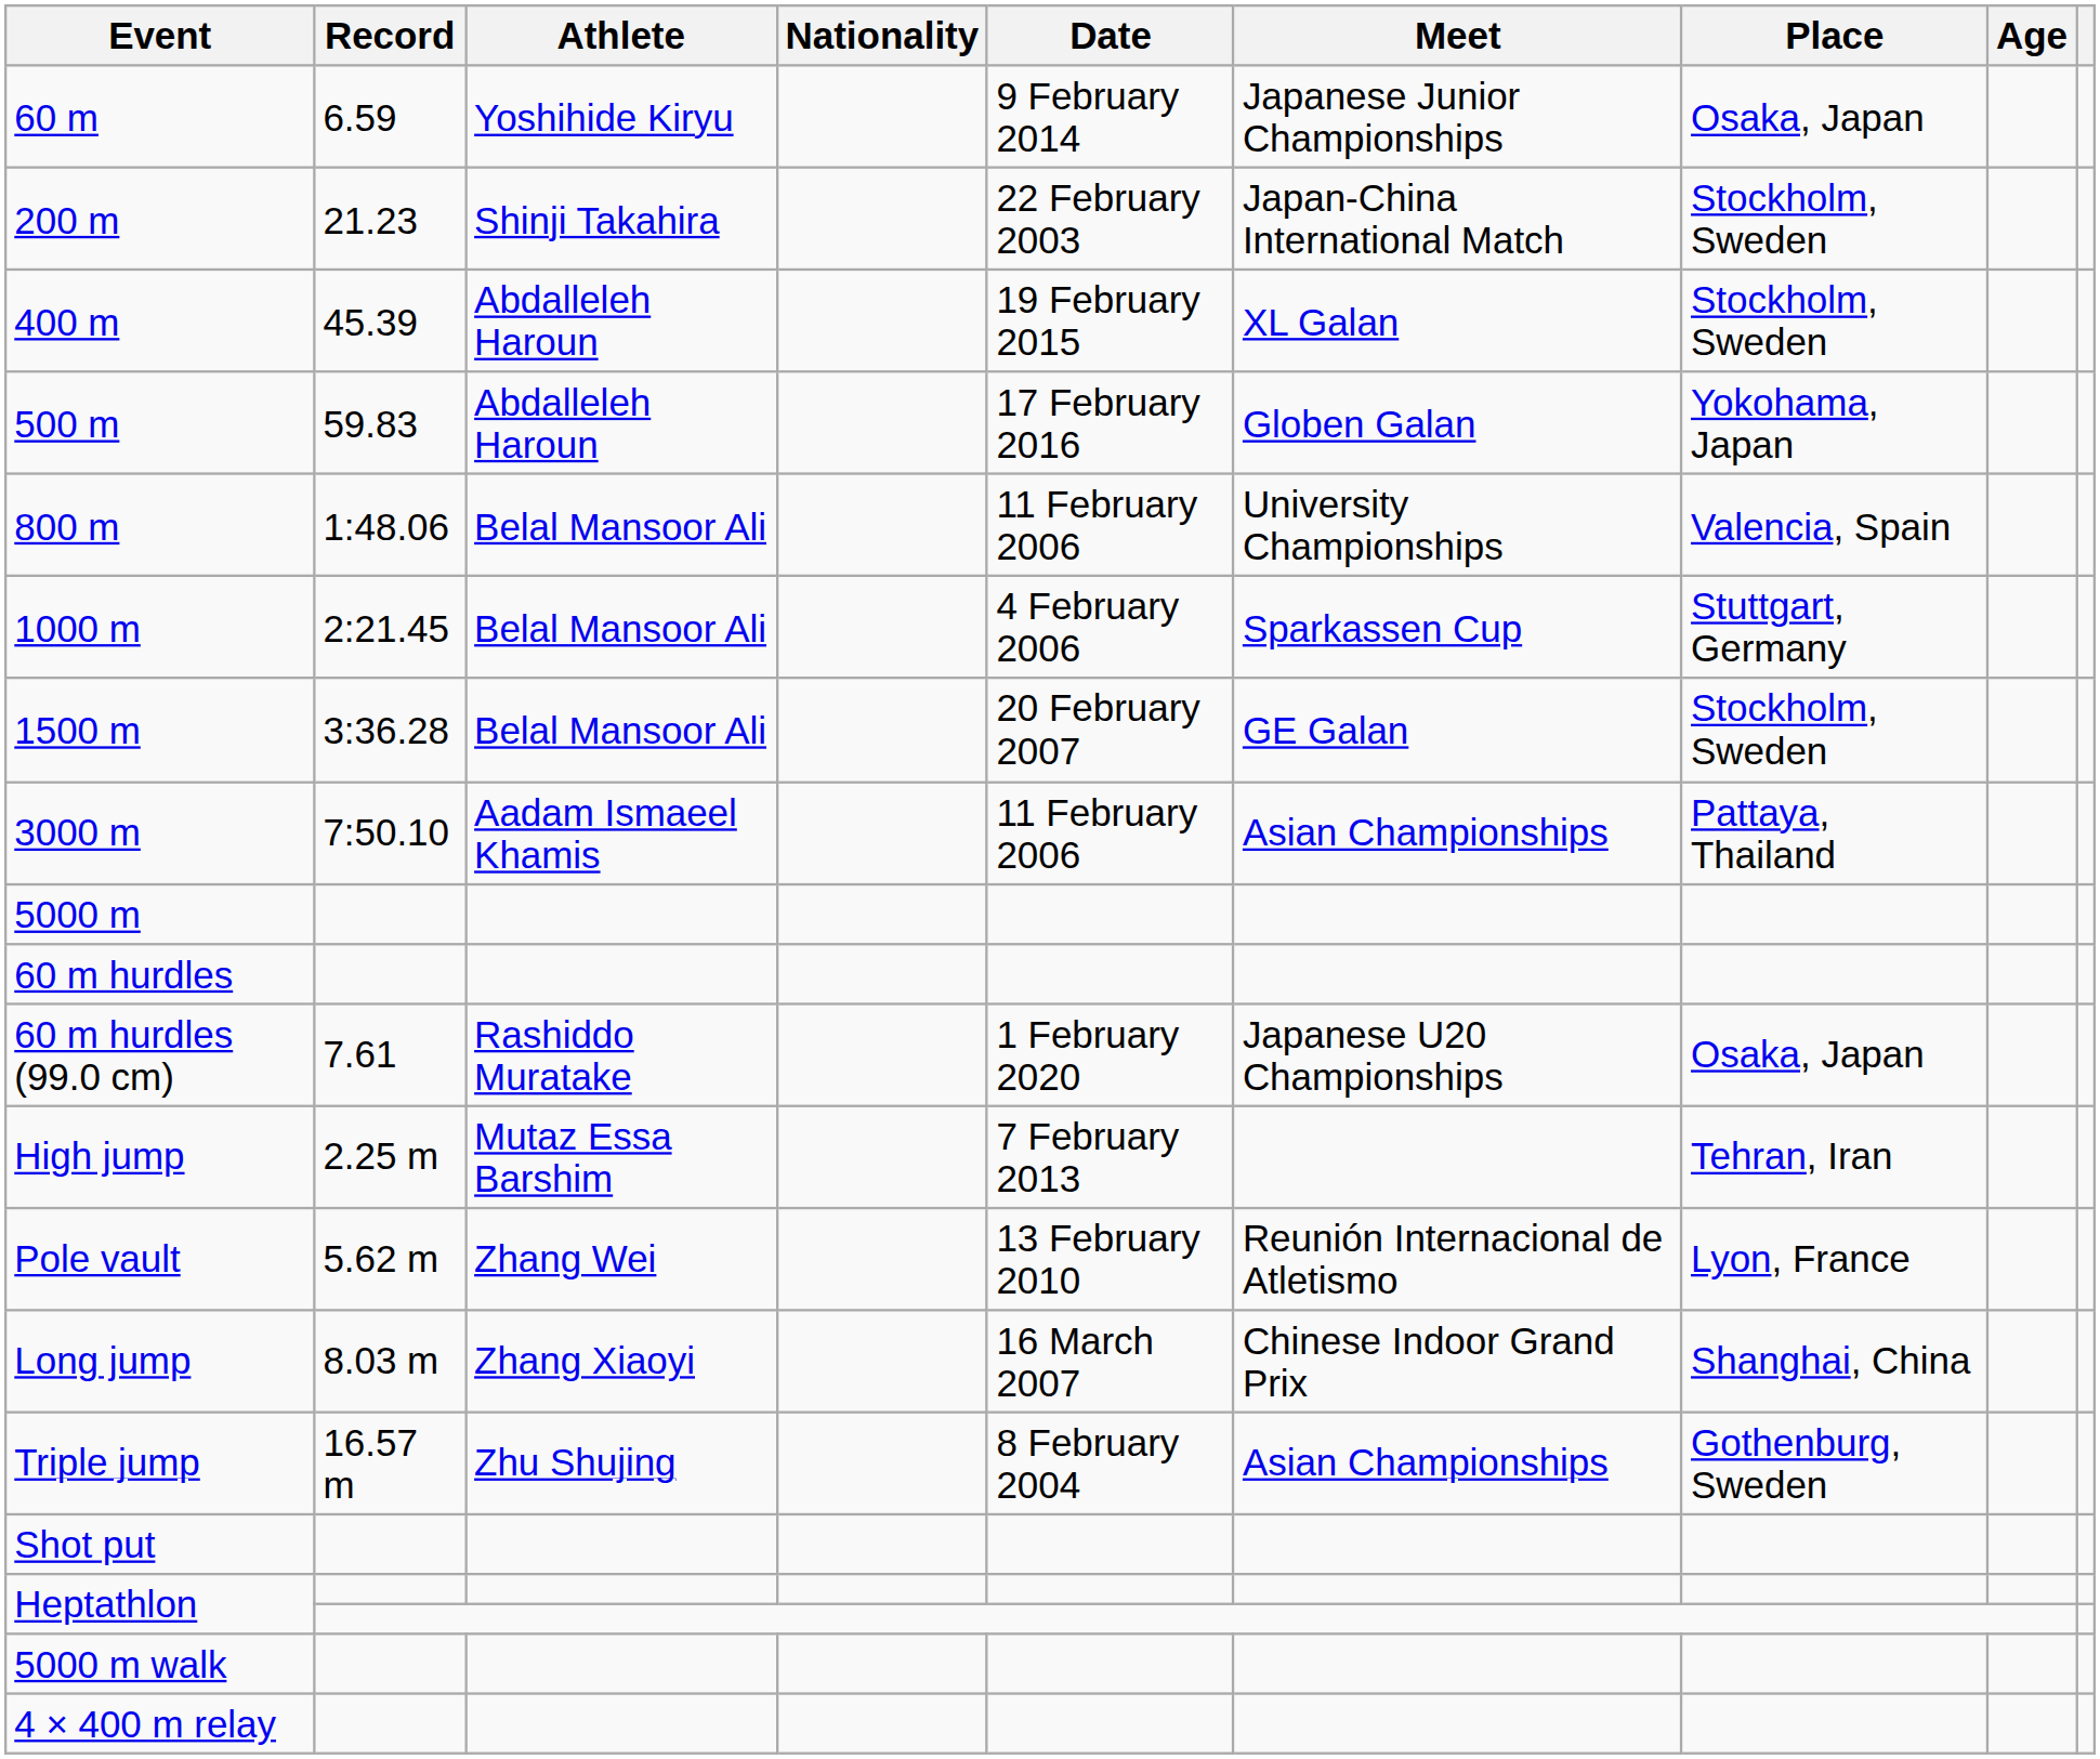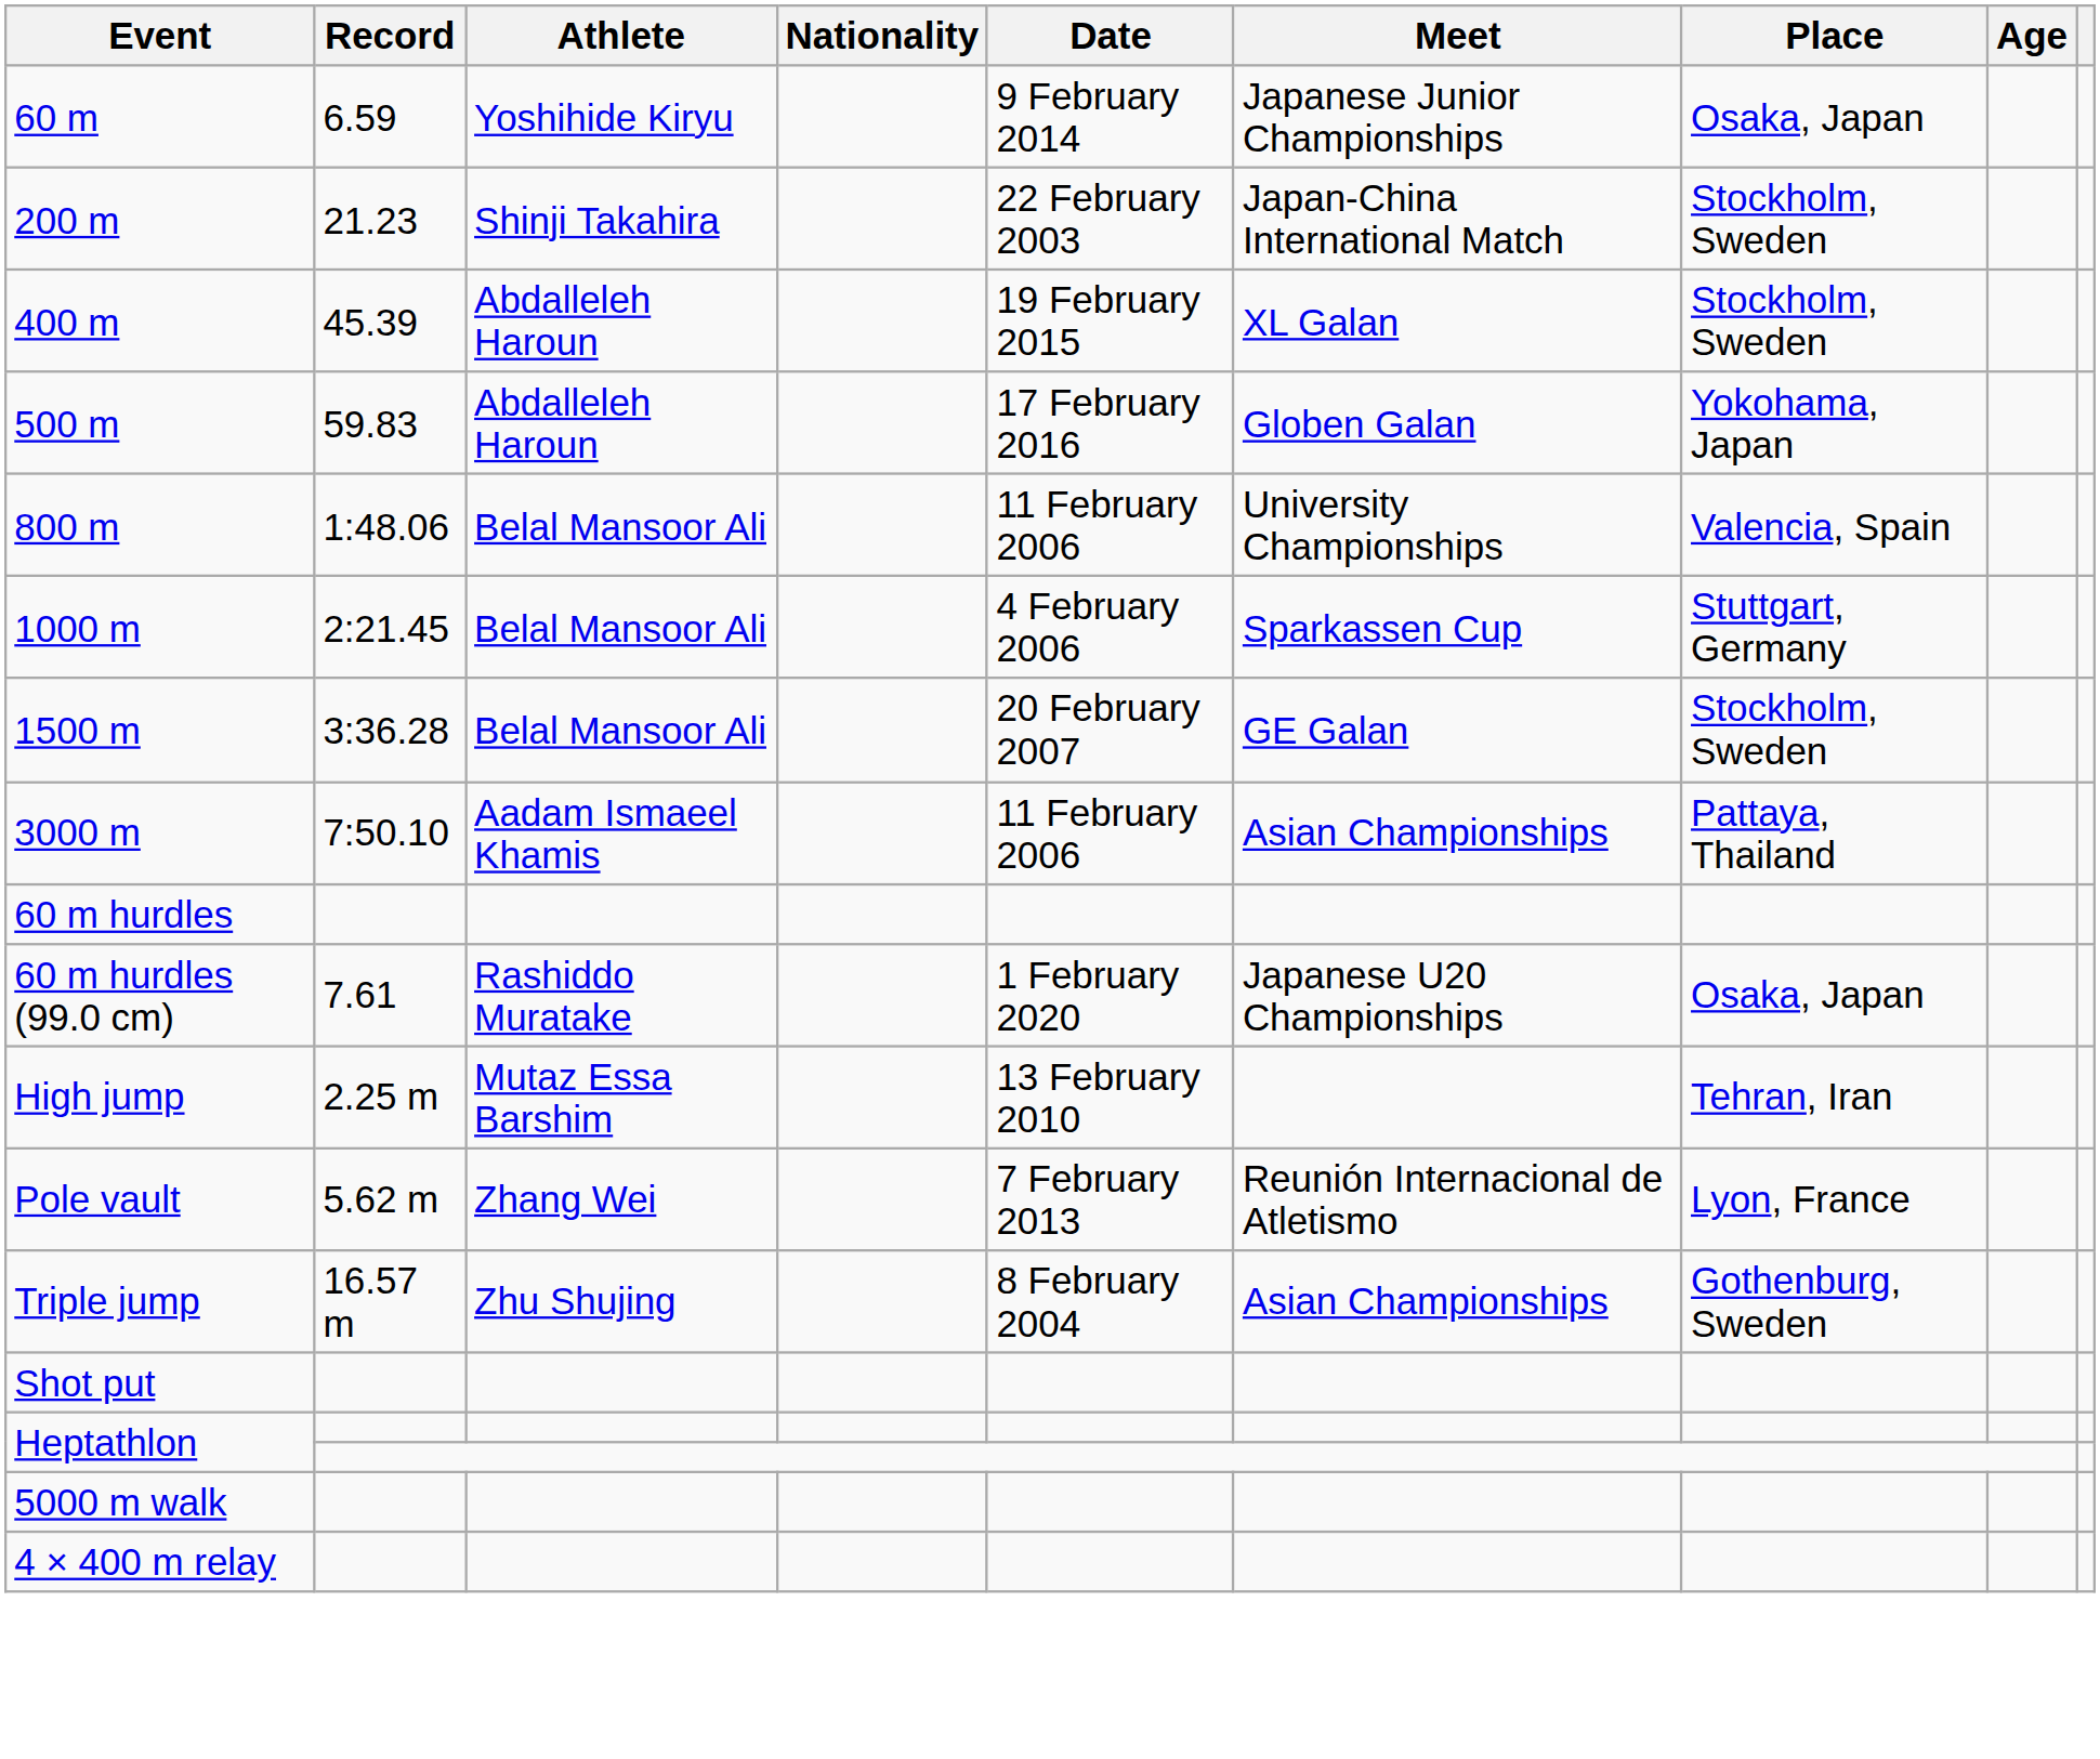- row: 5000 m
High jump | Date: 7 February 2013 -> 13 February 2010
Pole vault | Date: 13 February 2010 -> 7 February 2013
- row: Long jump | 8.03 m | Zhang Xiaoyi | 16 March 2007 | Chinese Indoor Grand Prix | Shanghai, China
